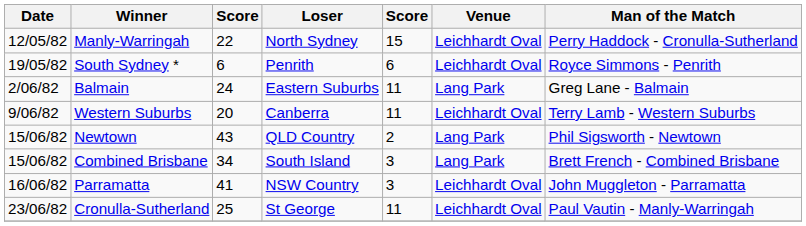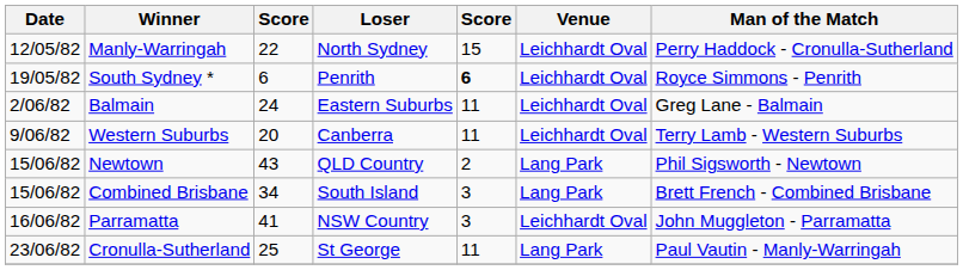South Sydney * | column 5: normal -> bold
Balmain | Venue: Lang Park -> Leichhardt Oval
Cronulla-Sutherland | Venue: Leichhardt Oval -> Lang Park
